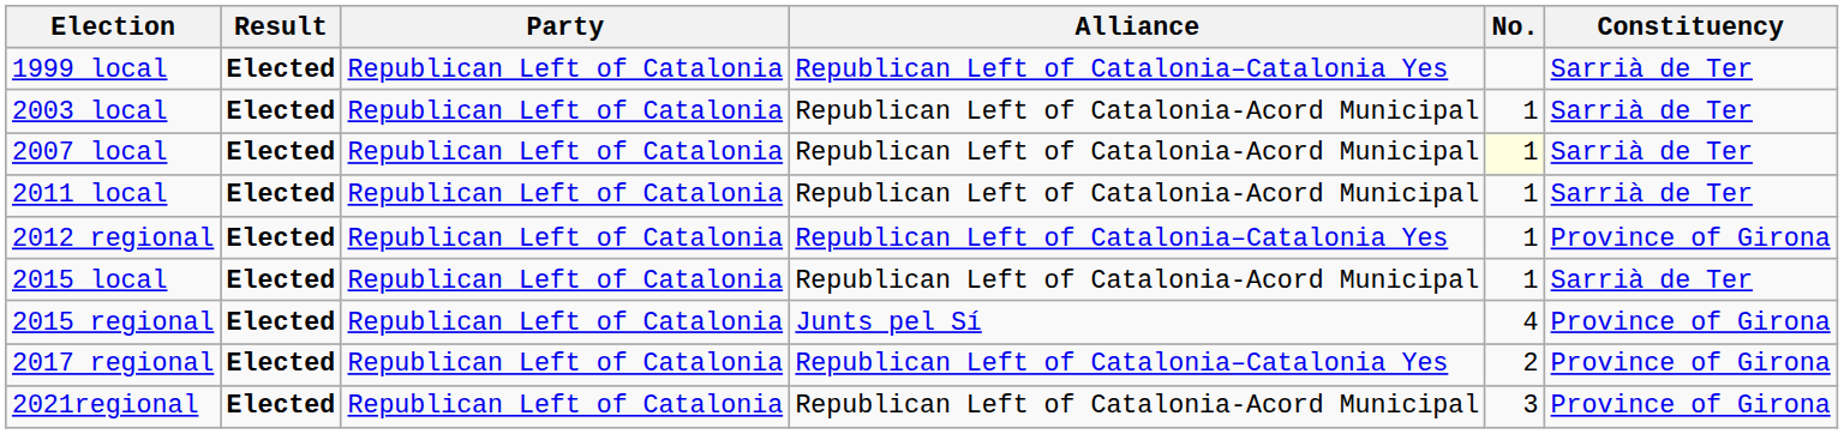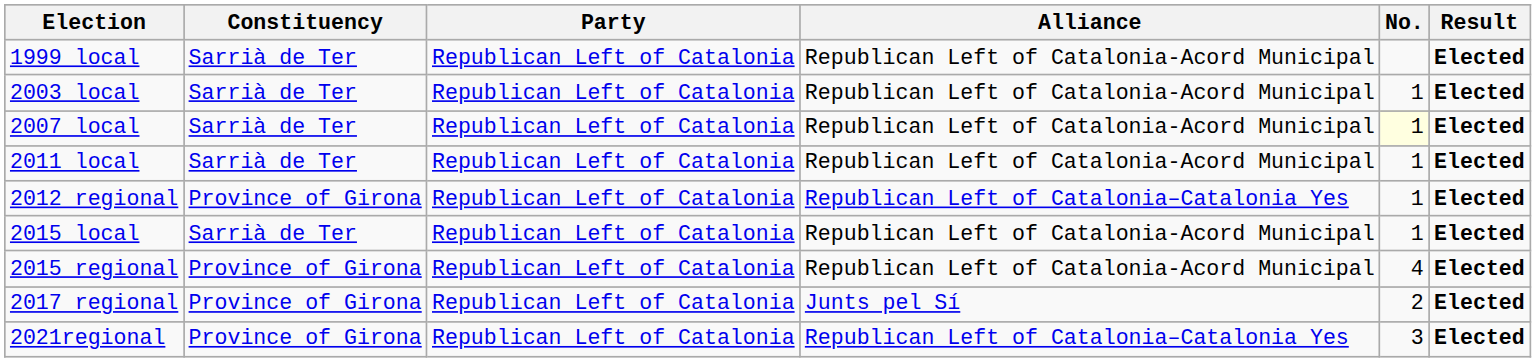columns swapped: Constituency <-> Result
1999 local | Alliance: Republican Left of Catalonia–Catalonia Yes -> Republican Left of Catalonia-Acord Municipal
2015 regional | Alliance: Junts pel Sí -> Republican Left of Catalonia-Acord Municipal
2017 regional | Alliance: Republican Left of Catalonia–Catalonia Yes -> Junts pel Sí
2021regional | Alliance: Republican Left of Catalonia-Acord Municipal -> Republican Left of Catalonia–Catalonia Yes
